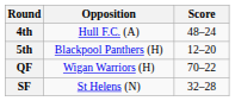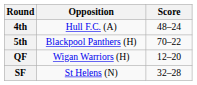5th | Score: 12–20 -> 70–22
QF | Score: 70–22 -> 12–20
